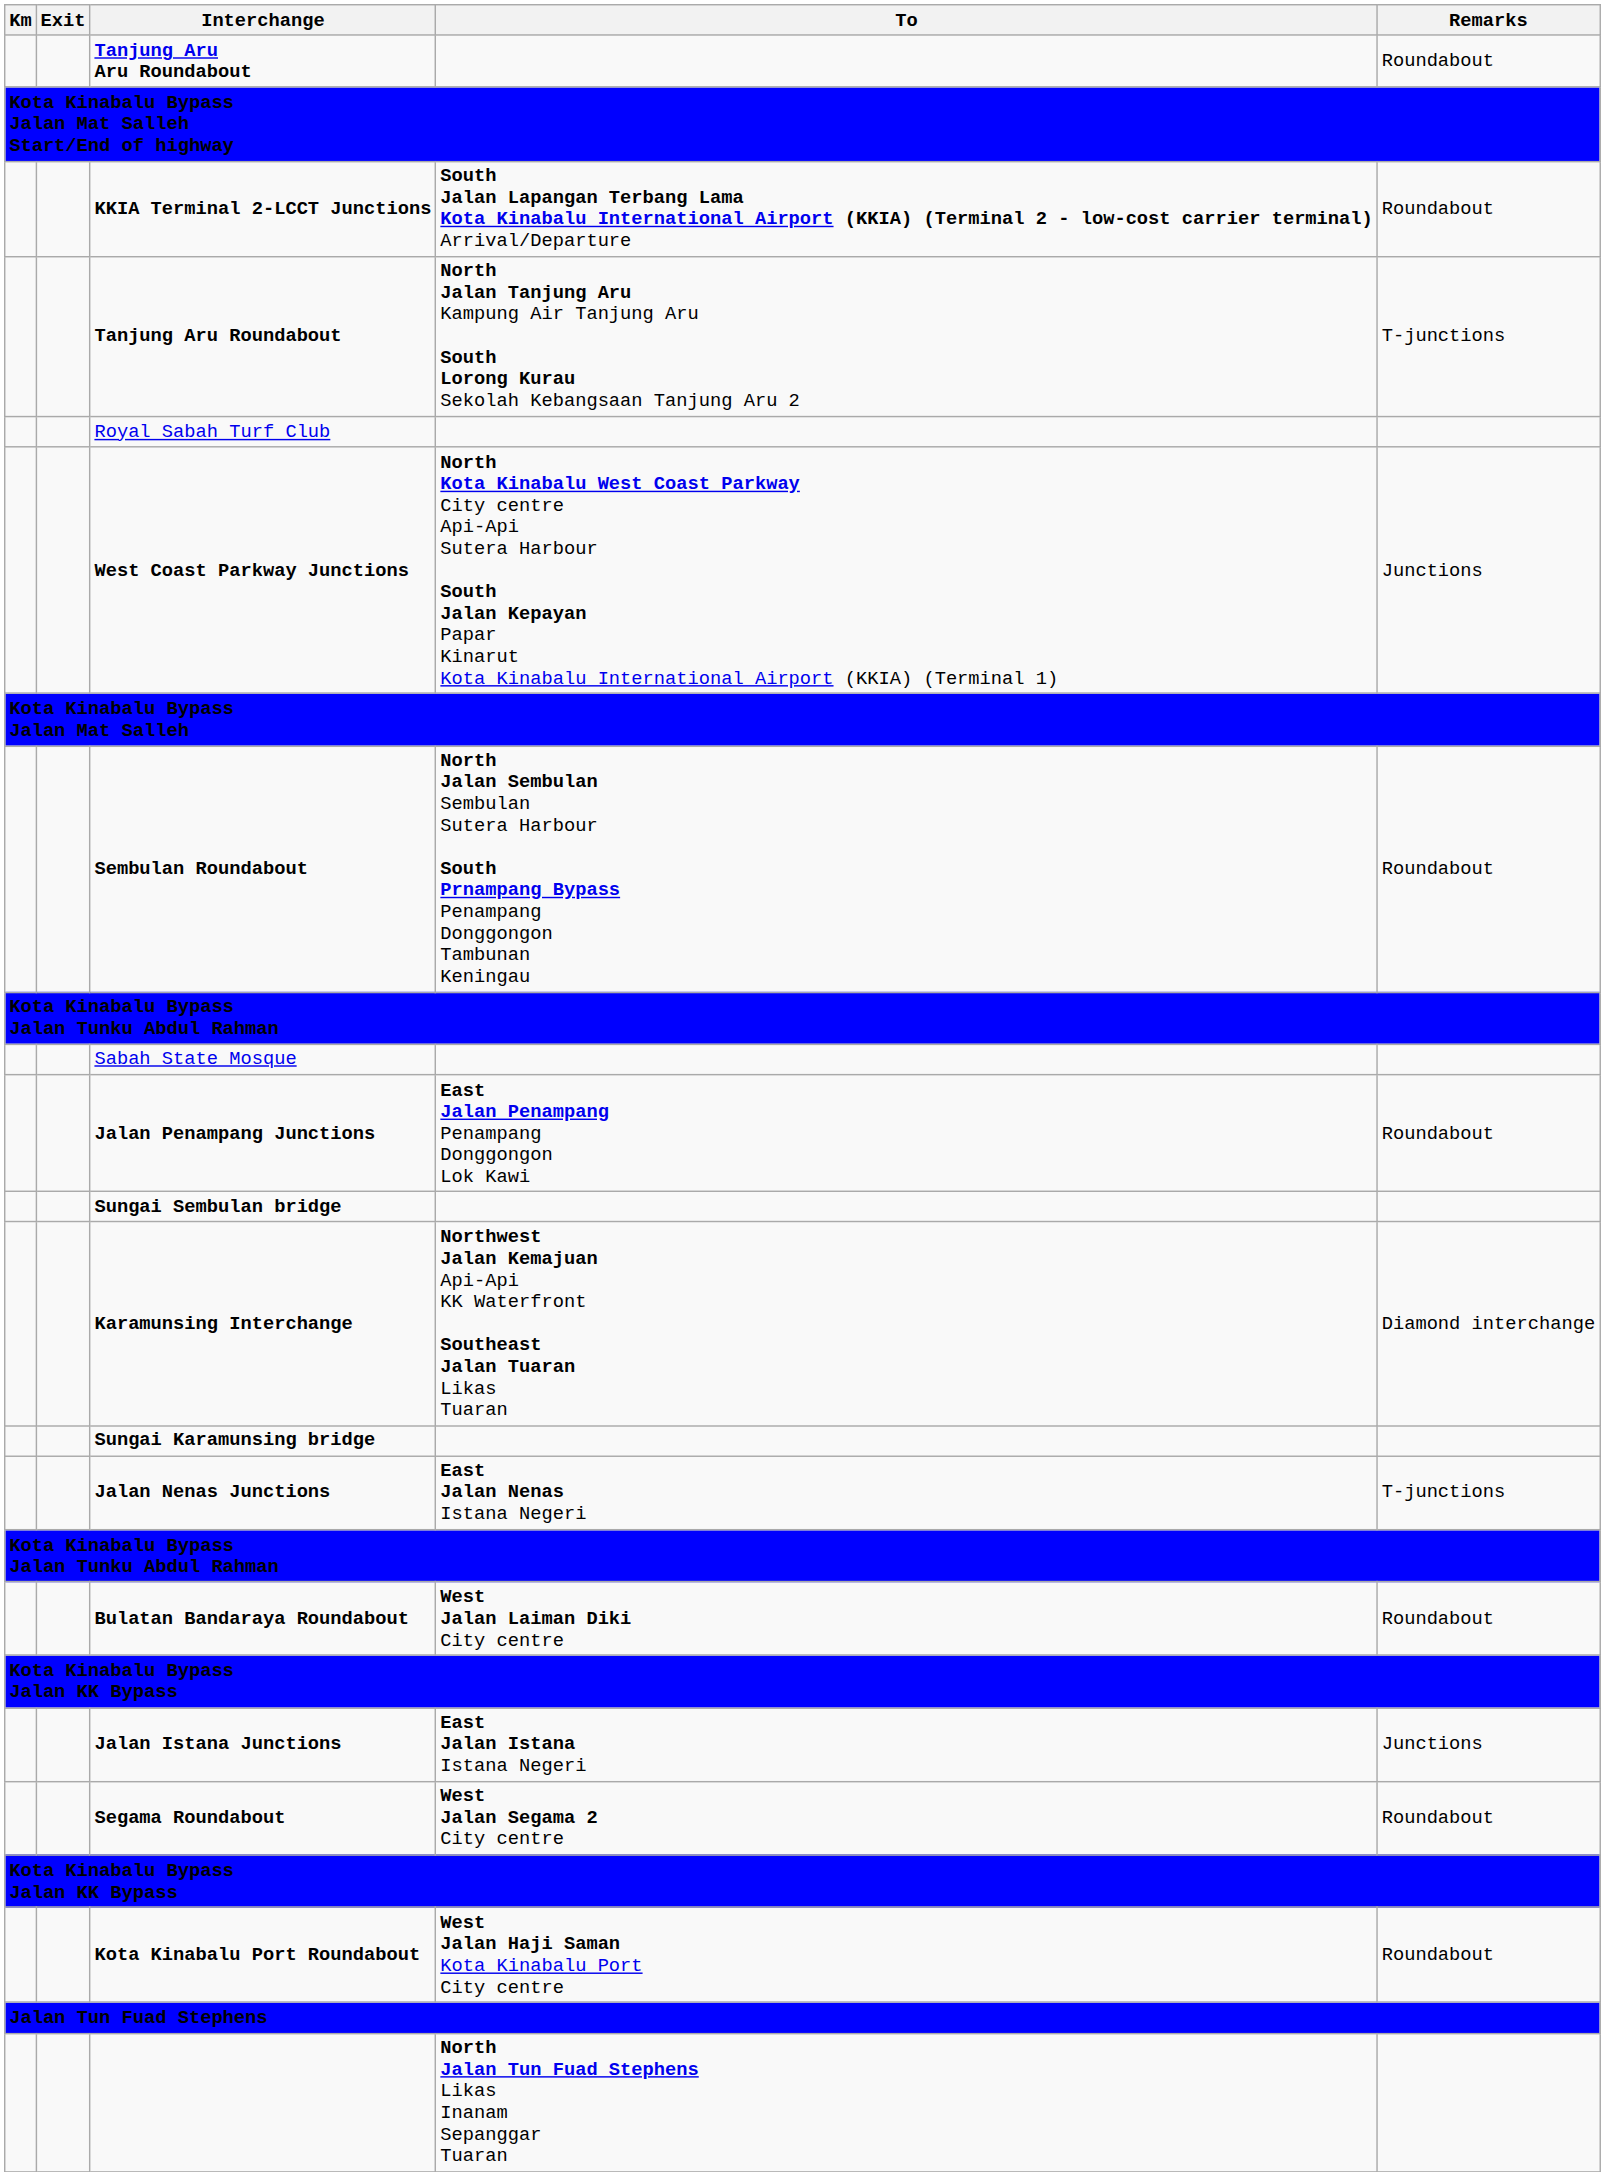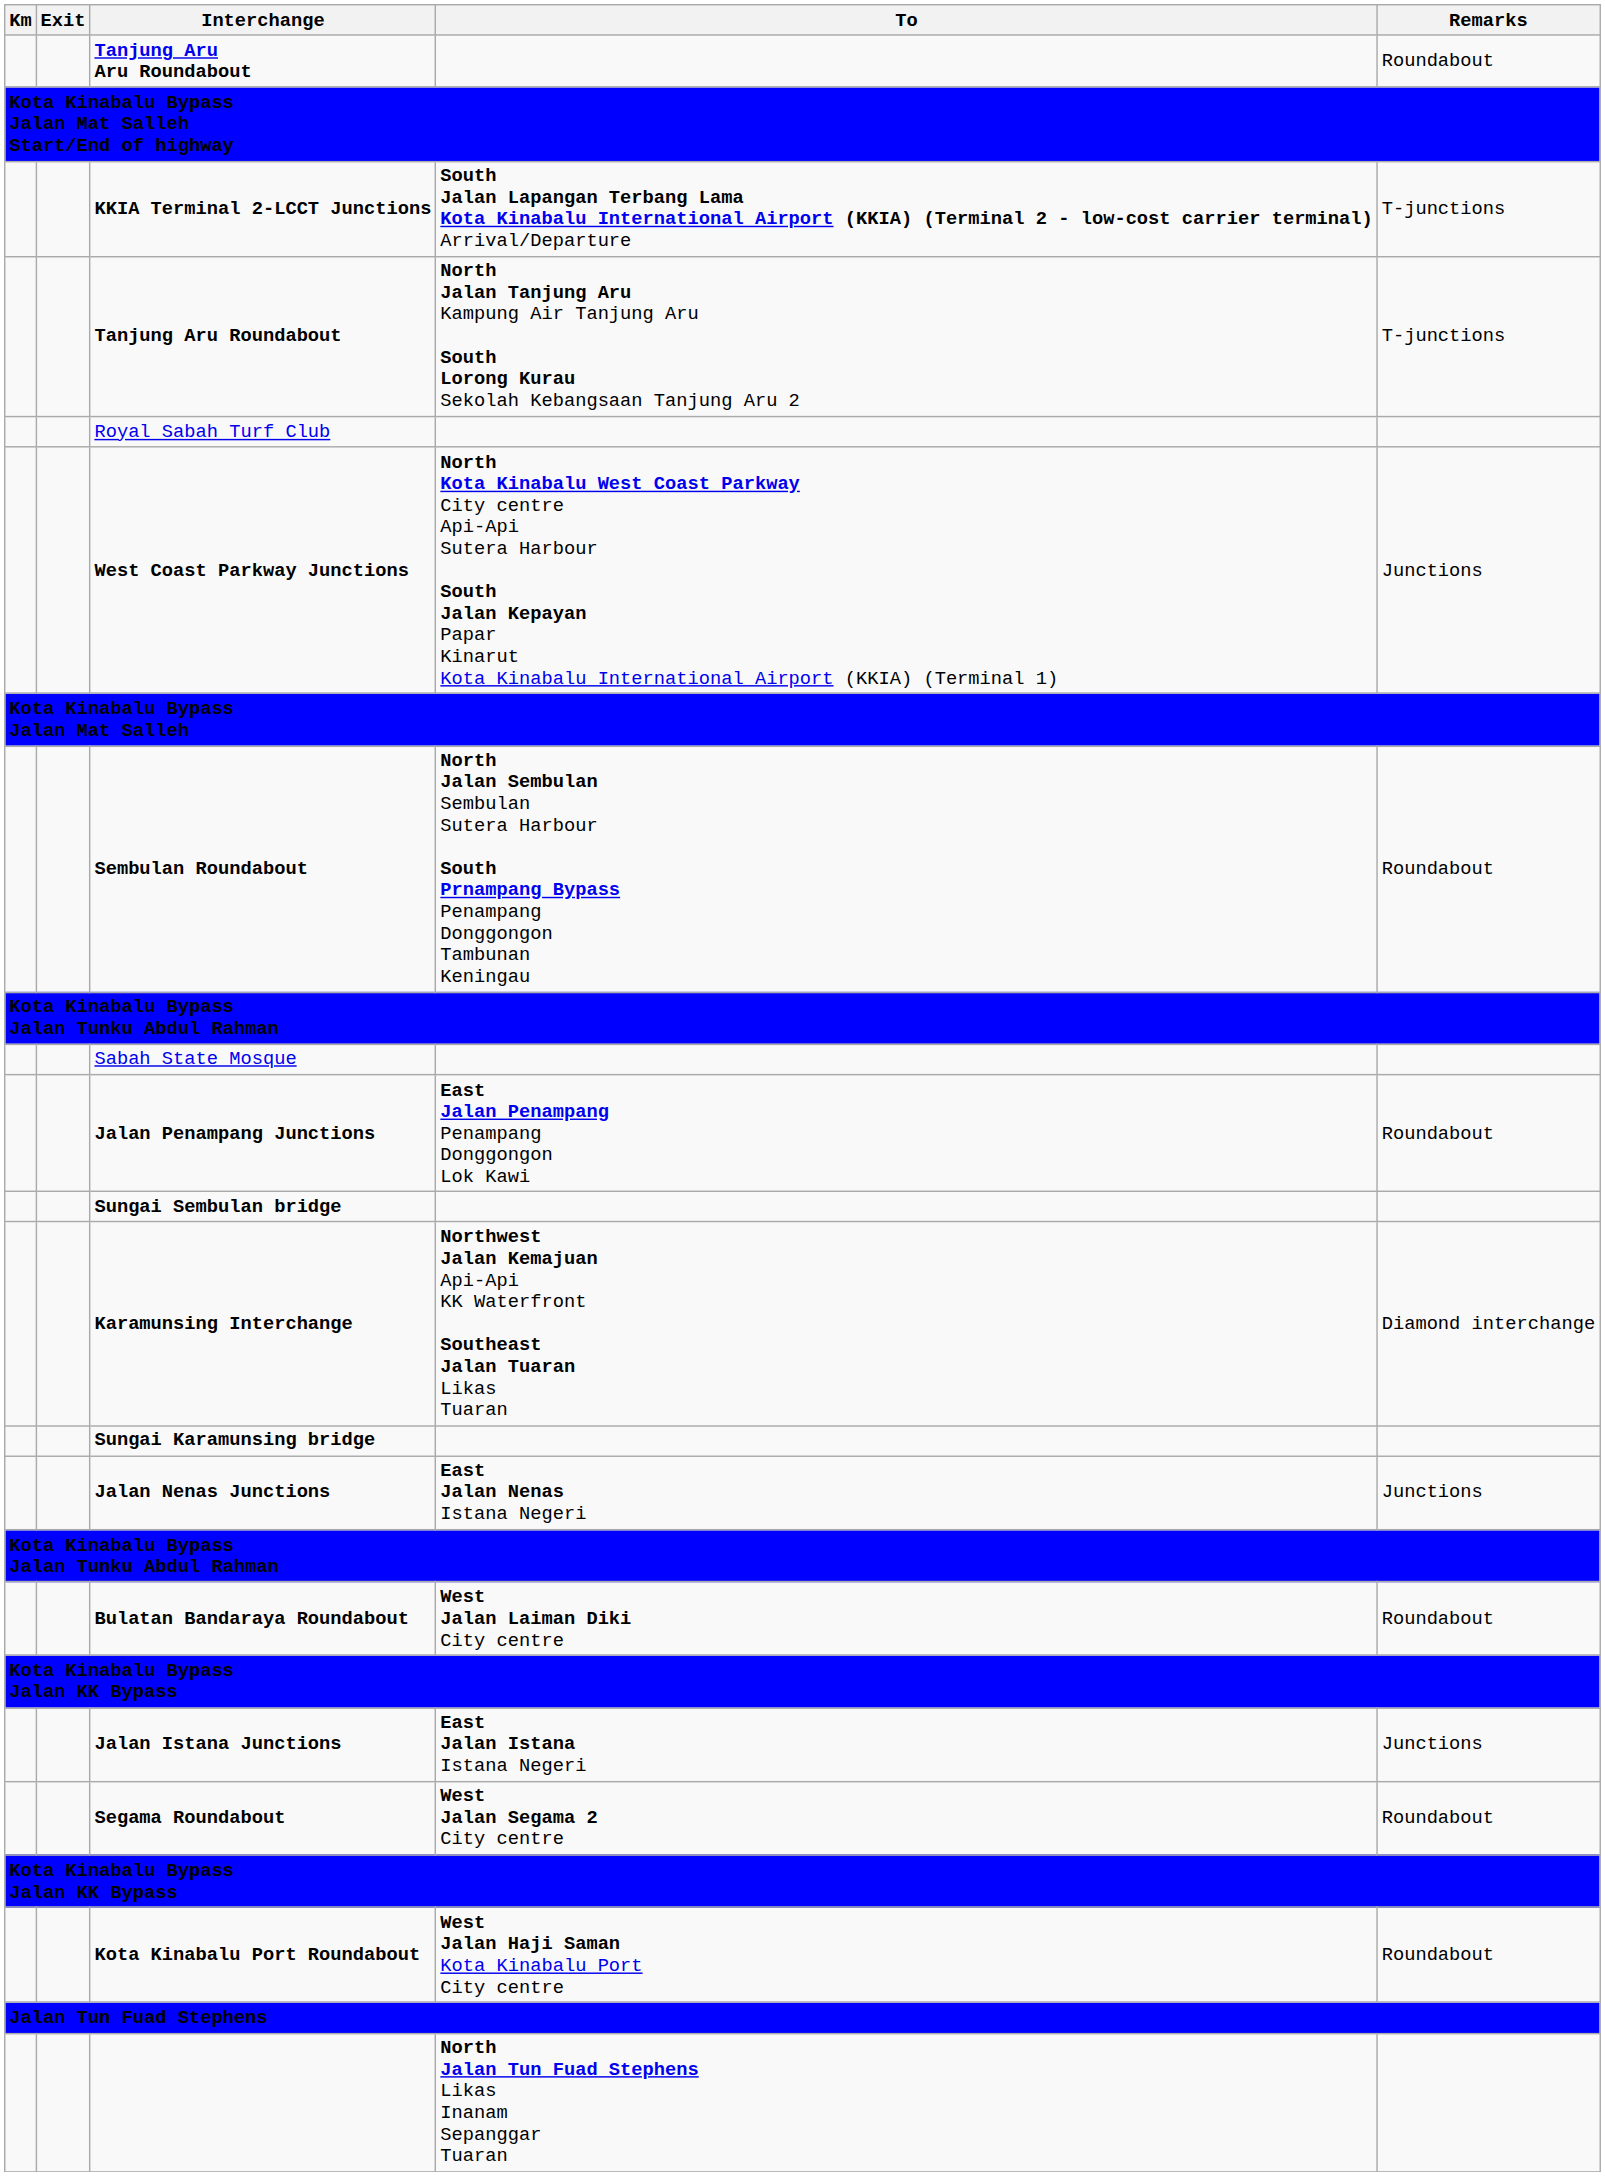KKIA Terminal 2-LCCT Junctions | Remarks: Roundabout -> T-junctions
Jalan Nenas Junctions | Remarks: T-junctions -> Junctions
